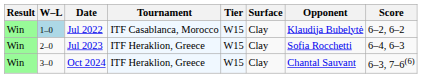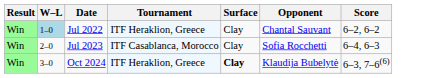- column: Tier | W15 | W15 | W15
Jul 2022 | Tournament: ITF Casablanca, Morocco -> ITF Heraklion, Greece
Jul 2022 | Opponent: Klaudija Bubelytė -> Chantal Sauvant
Jul 2023 | Tournament: ITF Heraklion, Greece -> ITF Casablanca, Morocco
Oct 2024 | Surface: normal -> bold
Oct 2024 | Opponent: Chantal Sauvant -> Klaudija Bubelytė
